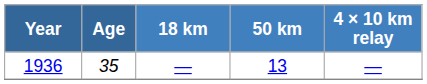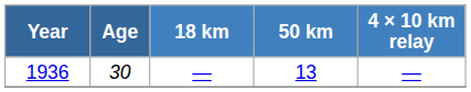1936 | Age: 35 -> 30
